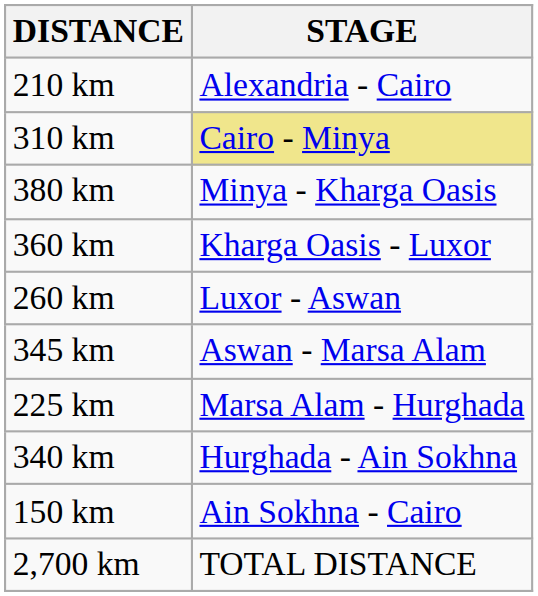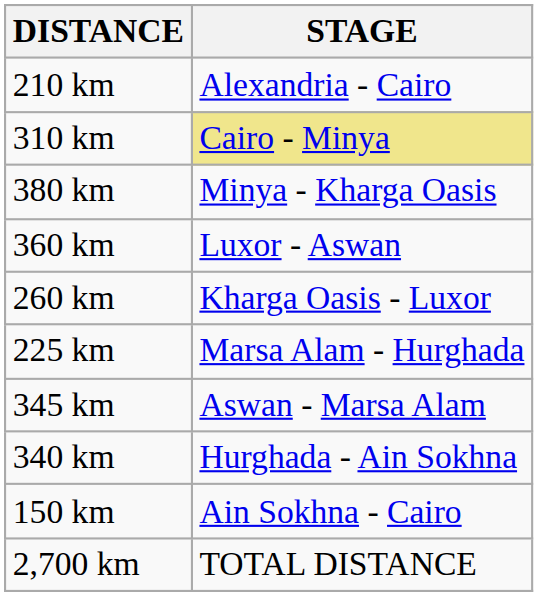360 km | STAGE: Kharga Oasis - Luxor -> Luxor - Aswan
260 km | STAGE: Luxor - Aswan -> Kharga Oasis - Luxor
rows swapped: 345 km <-> 225 km
